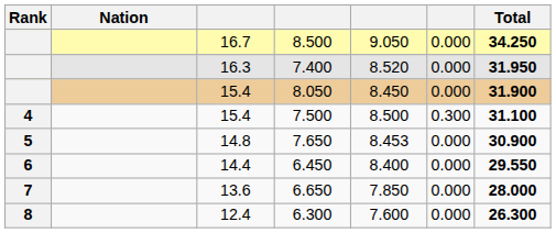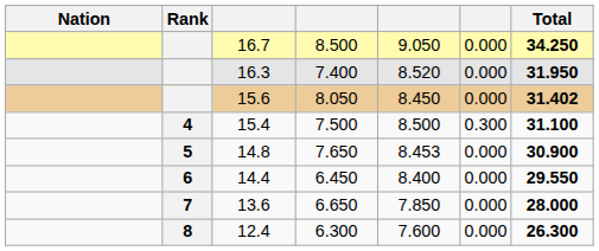columns swapped: Rank <-> Nation
8.050 | column 3: 15.4 -> 15.6
8.050 | Total: 31.900 -> 31.402
